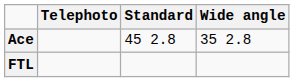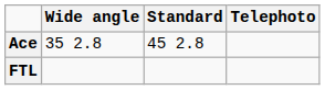columns swapped: Wide angle <-> Telephoto
